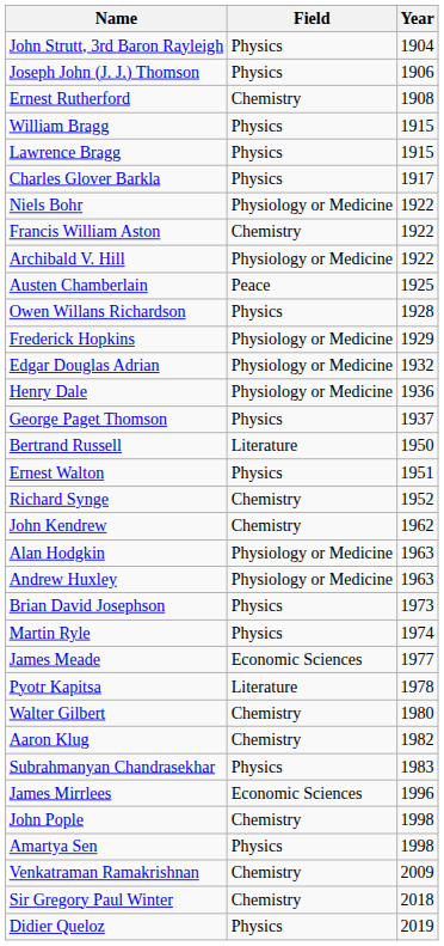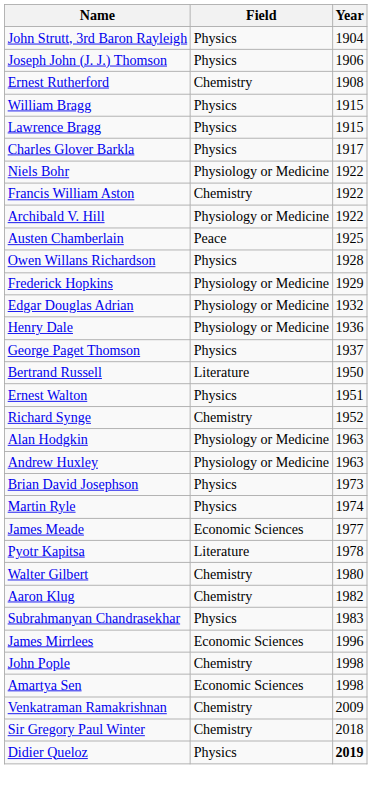- row: John Kendrew | Chemistry | 1962
Amartya Sen | Field: Physics -> Economic Sciences
Didier Queloz | Year: normal -> bold
